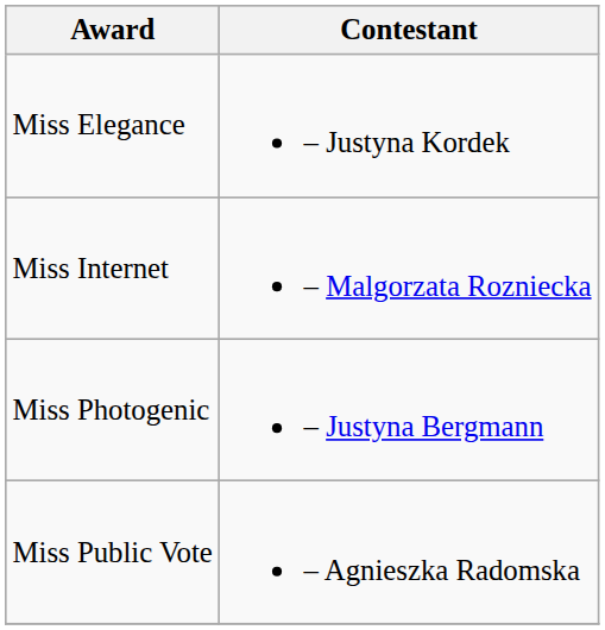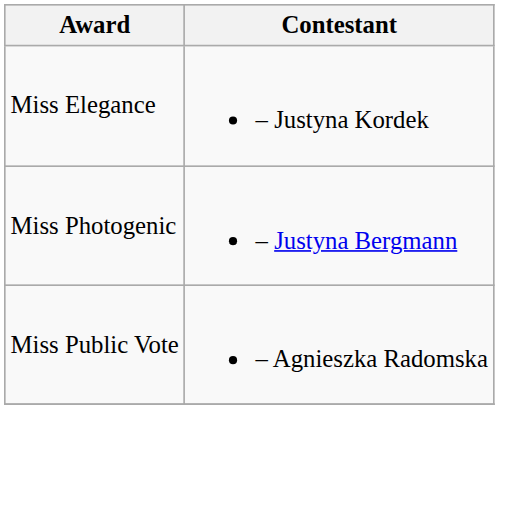- row: Miss Internet | – Malgorzata Rozniecka
